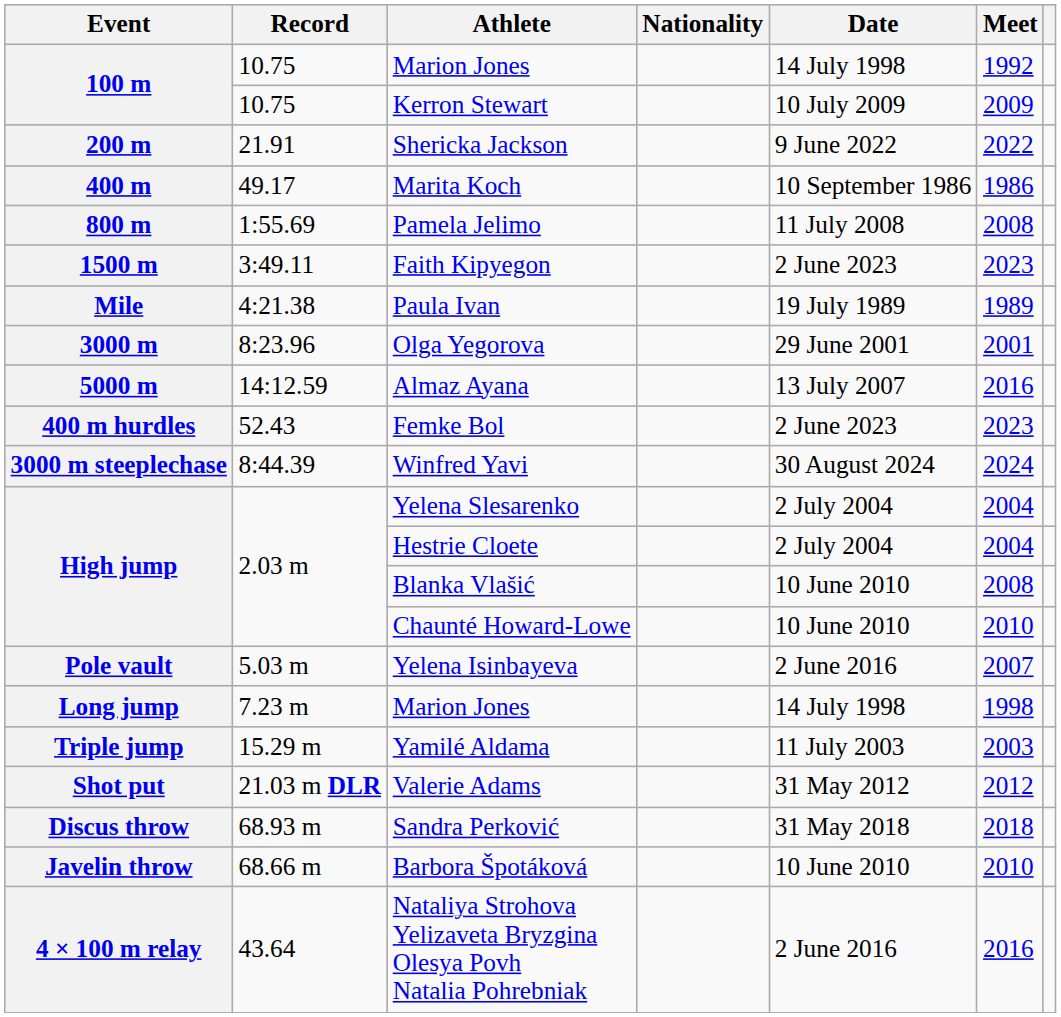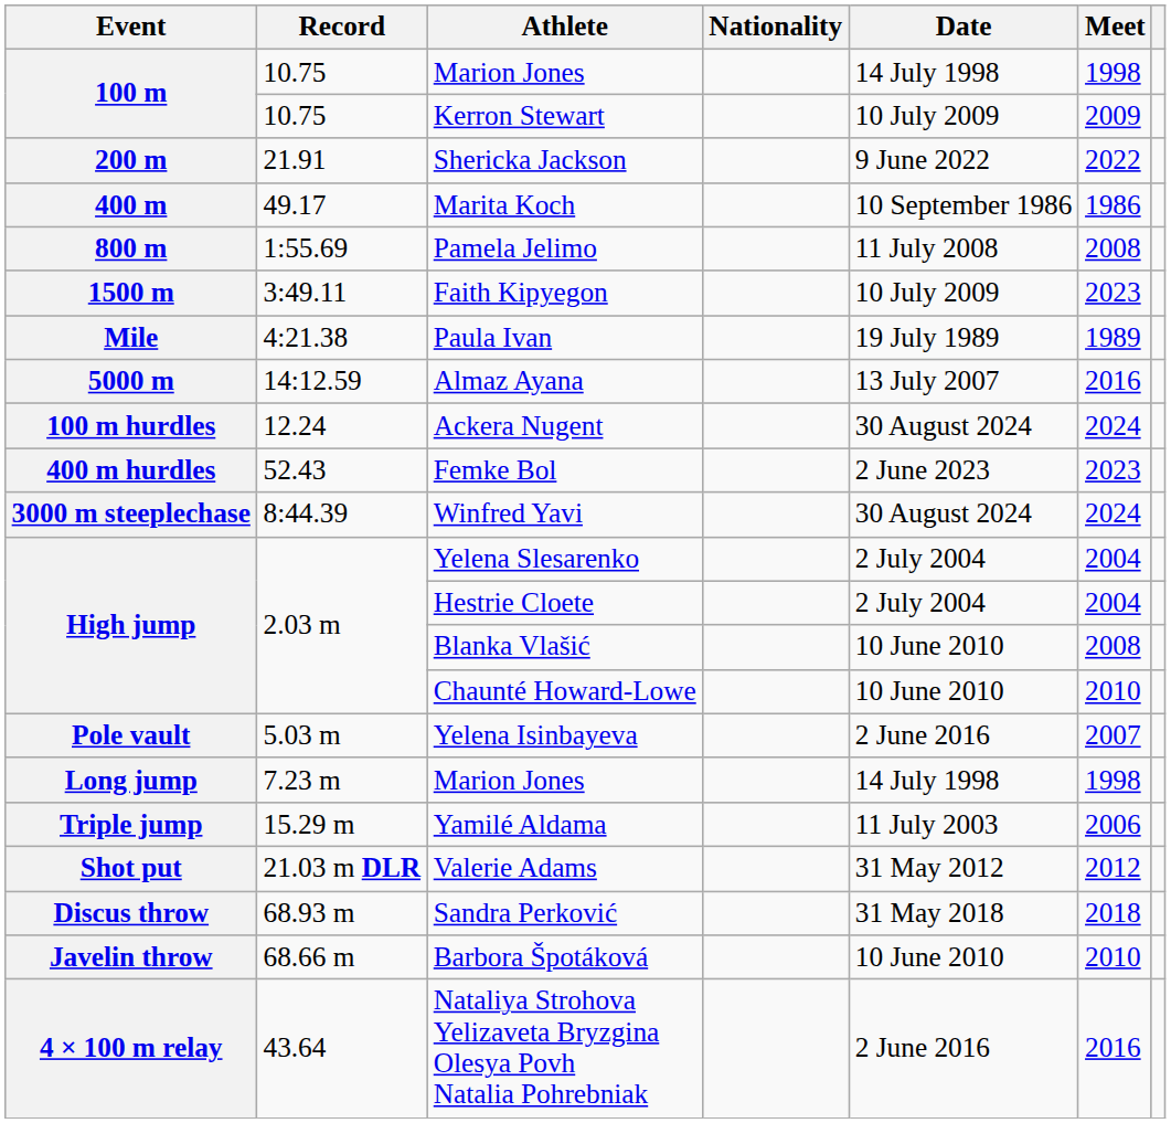100 m / Marion Jones | Meet: 1992 -> 1998
Faith Kipyegon | Date: 2 June 2023 -> 10 July 2009
- row: 3000 m | 8:23.96 | Olga Yegorova | 29 June 2001 | 2001
+ row: 100 m hurdles | 12.24 | Ackera Nugent | 30 August 2024 | 2024
Yamilé Aldama | Meet: 2003 -> 2006
